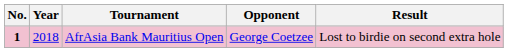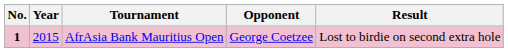AfrAsia Bank Mauritius Open | Year: 2018 -> 2015
